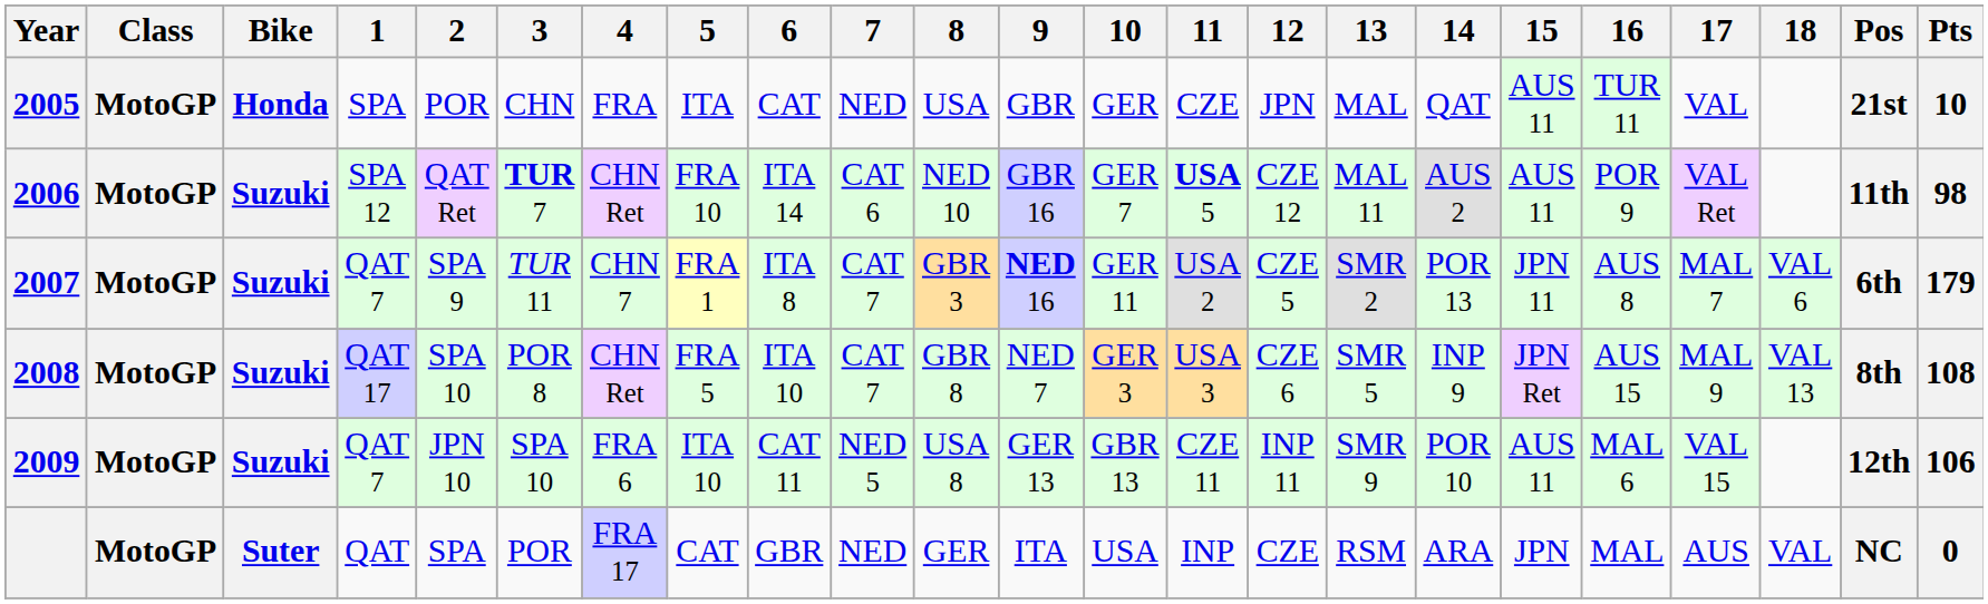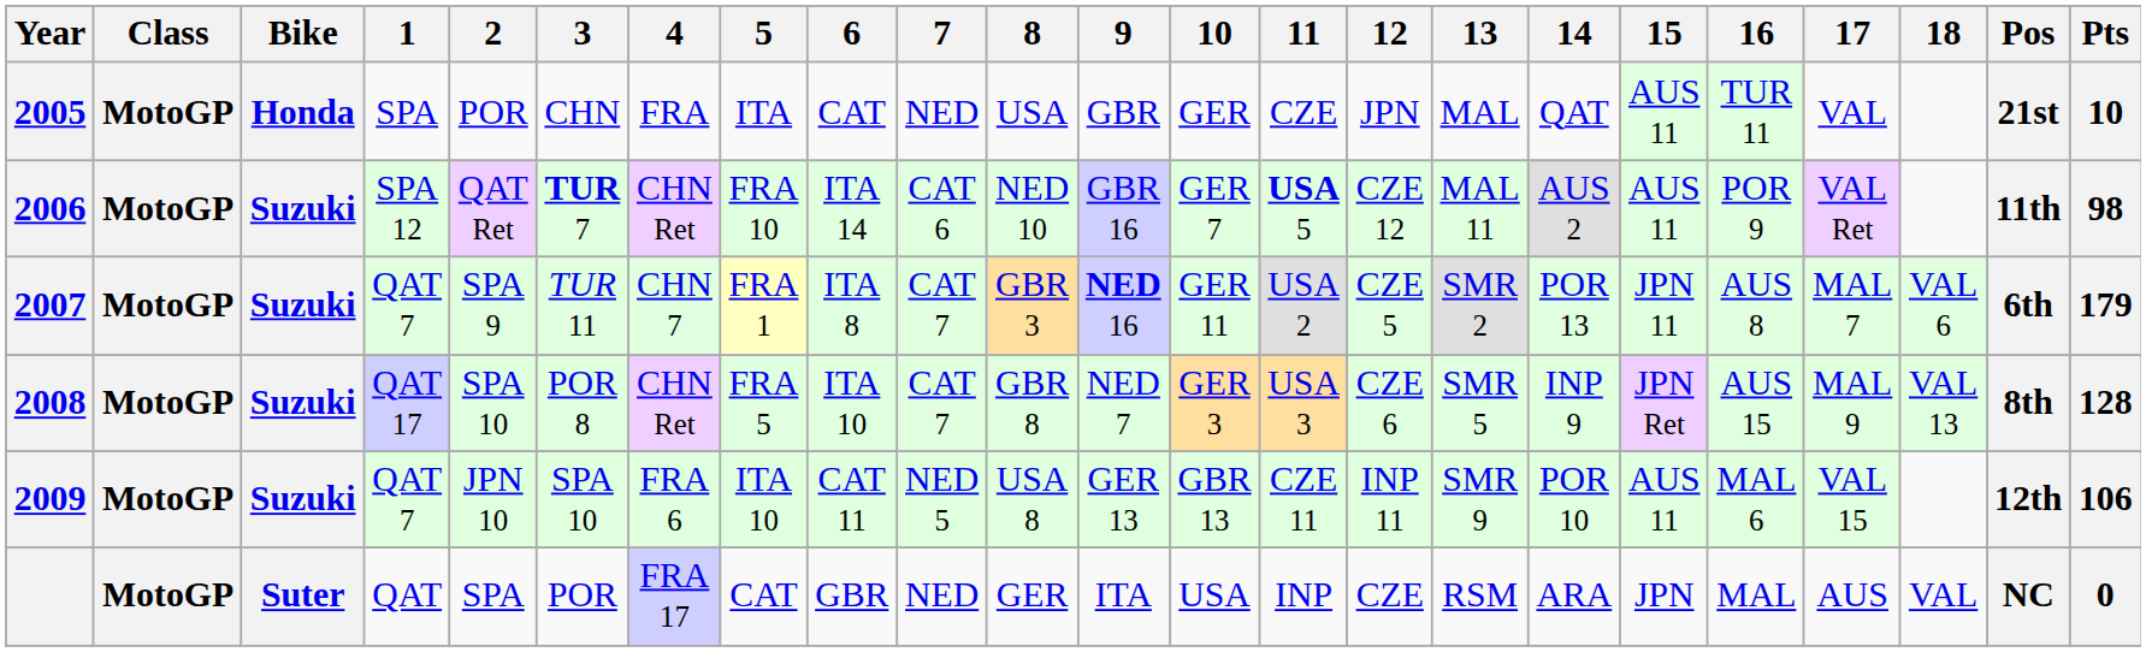2008 | Pts: 108 -> 128
